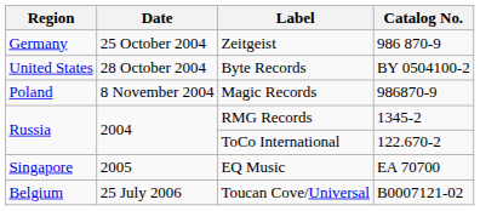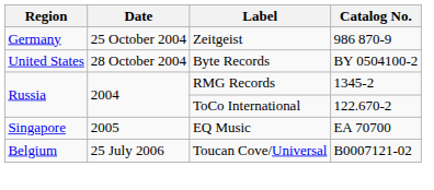- row: Poland | 8 November 2004 | Magic Records | 986870-9
